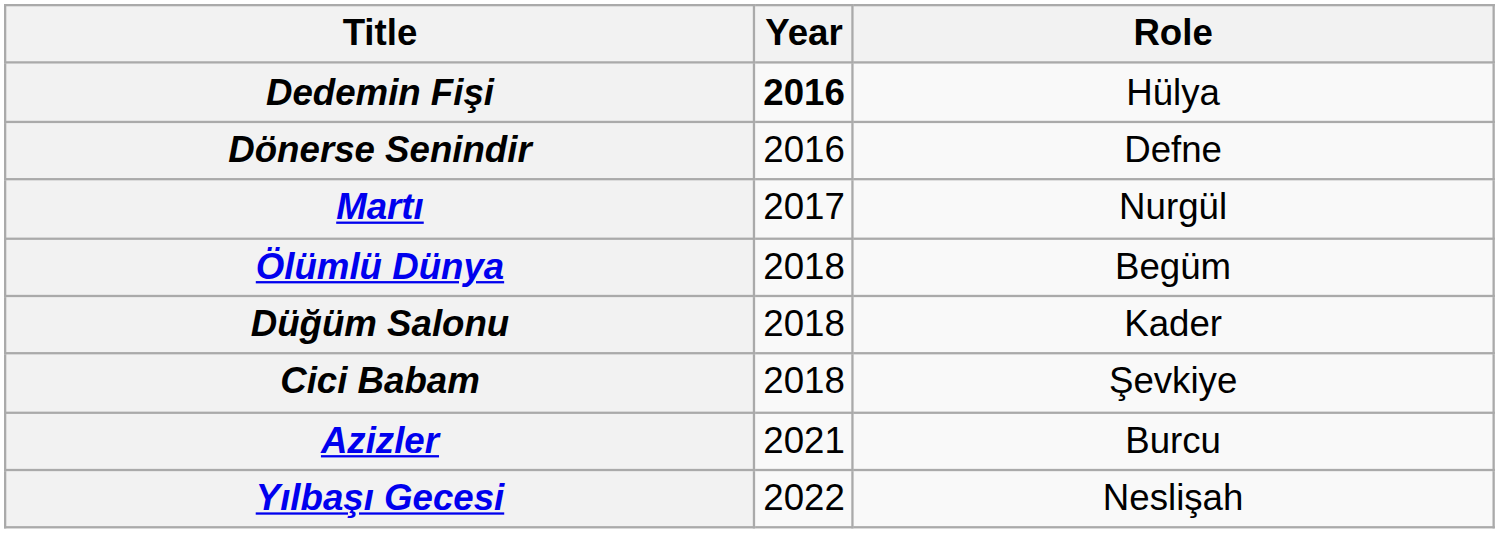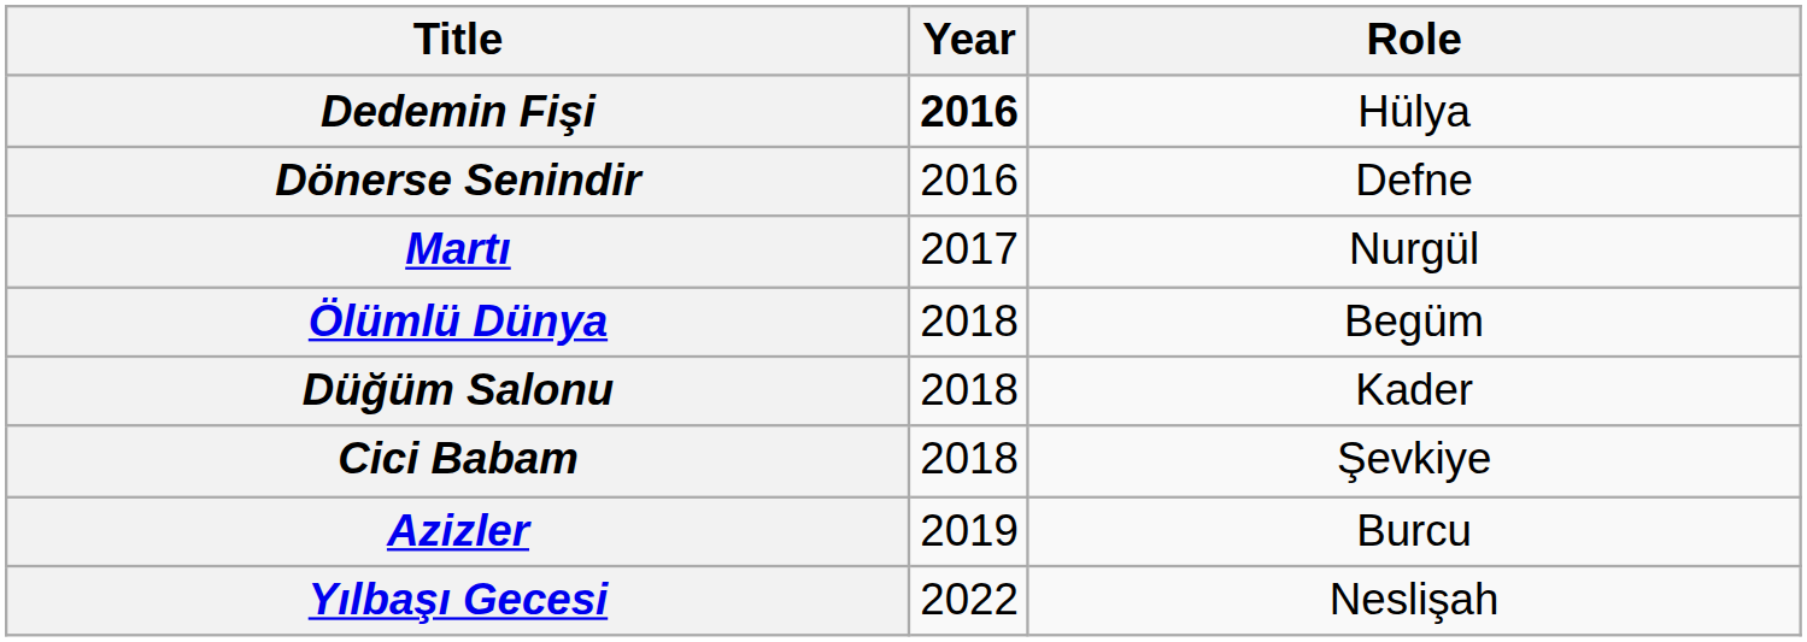Azizler | Year: 2021 -> 2019
